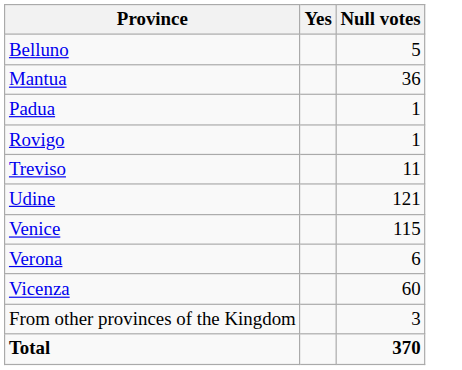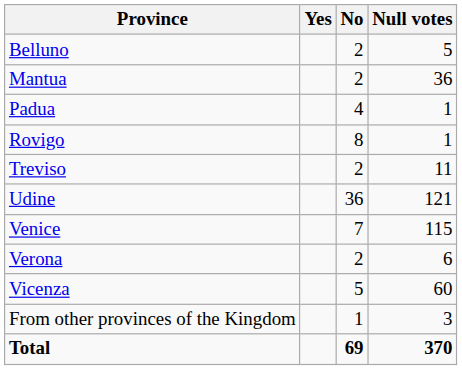+ column: No | 2 | 2 | 4 | 8 | 2 | 36 | 7 | 2 | 5 | 1 | 69
